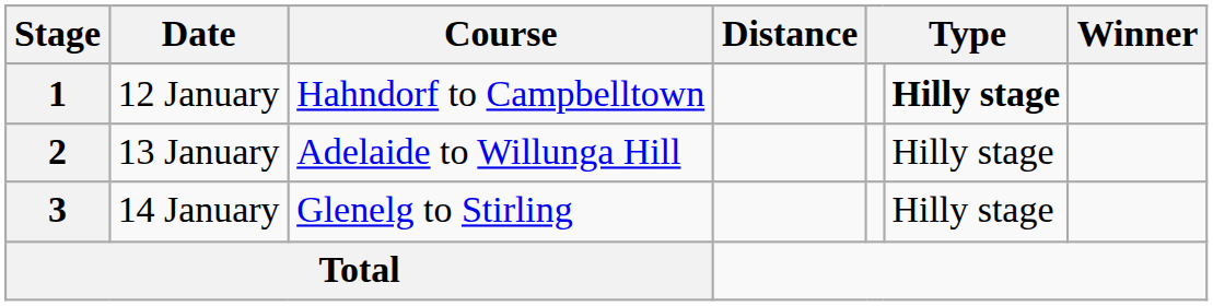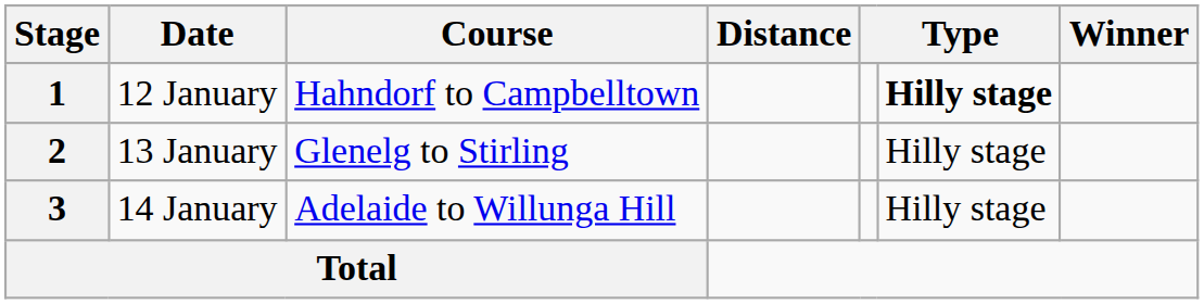2 | Course: Adelaide to Willunga Hill -> Glenelg to Stirling
3 | Course: Glenelg to Stirling -> Adelaide to Willunga Hill
